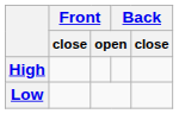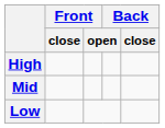+ row: Mid
